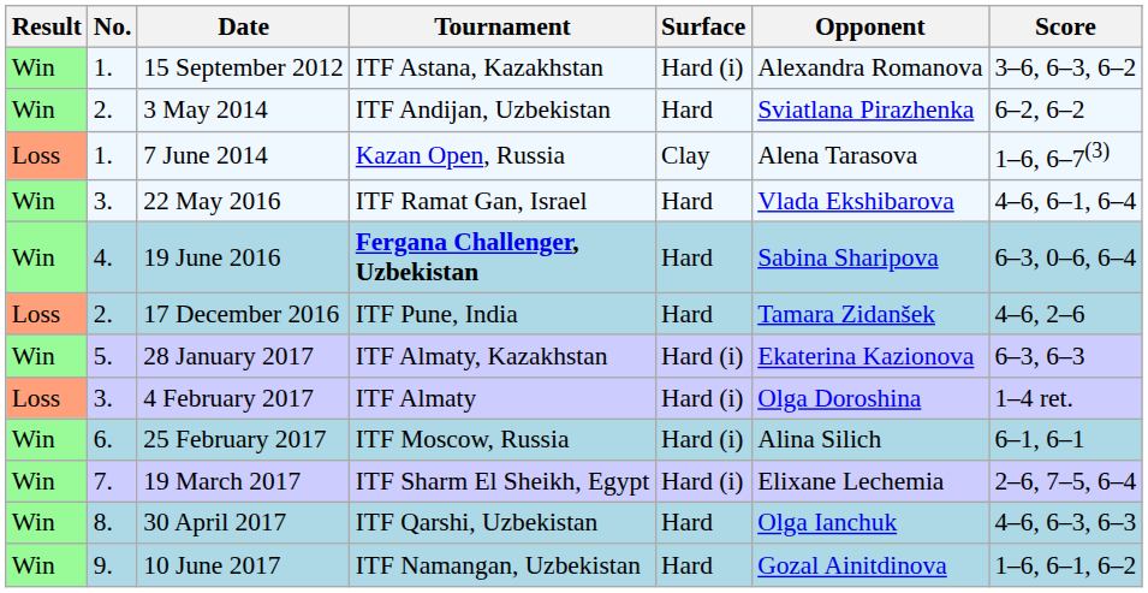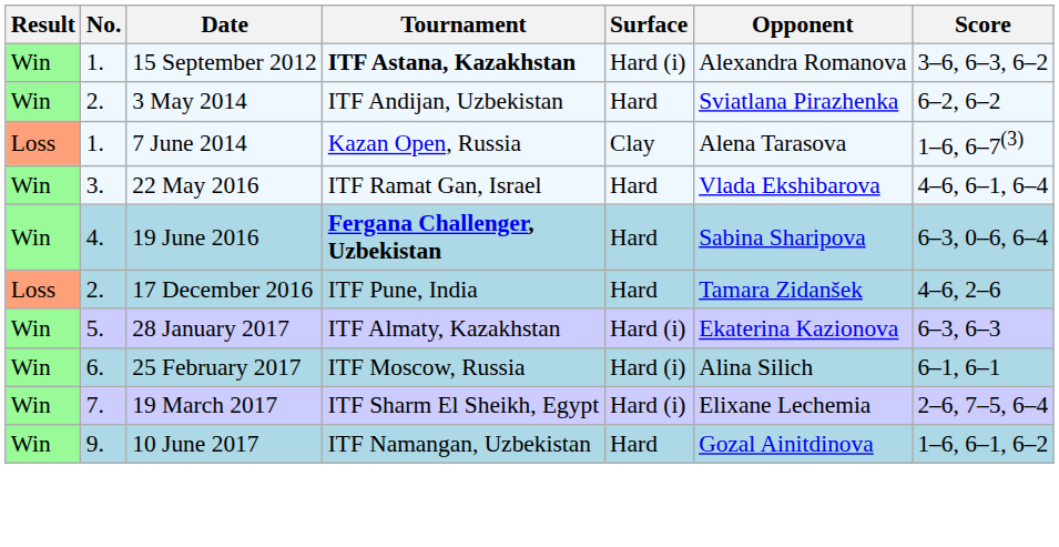15 September 2012 | Tournament: normal -> bold
- row: Loss | 3. | 4 February 2017 | ITF Almaty | Hard (i) | Olga Doroshina | 1–4 ret.
- row: Win | 8. | 30 April 2017 | ITF Qarshi, Uzbekistan | Hard | Olga Ianchuk | 4–6, 6–3, 6–3
